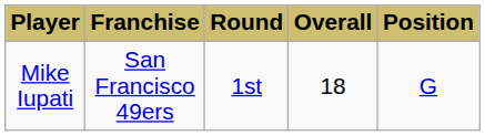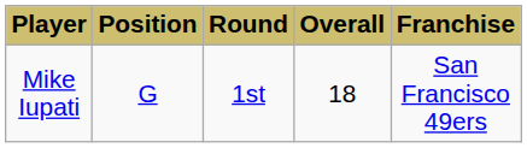columns swapped: Position <-> Franchise
